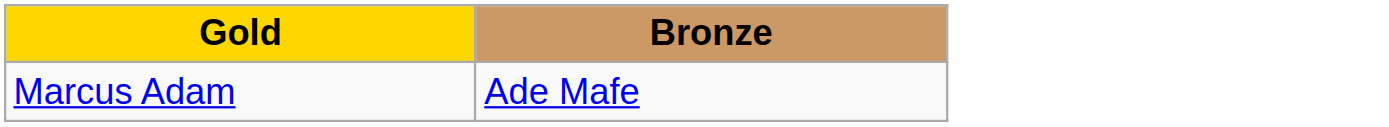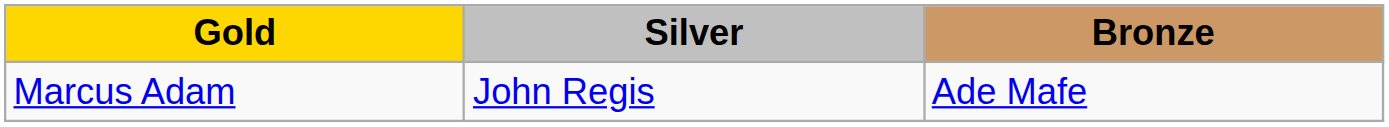+ column: Silver | John Regis
